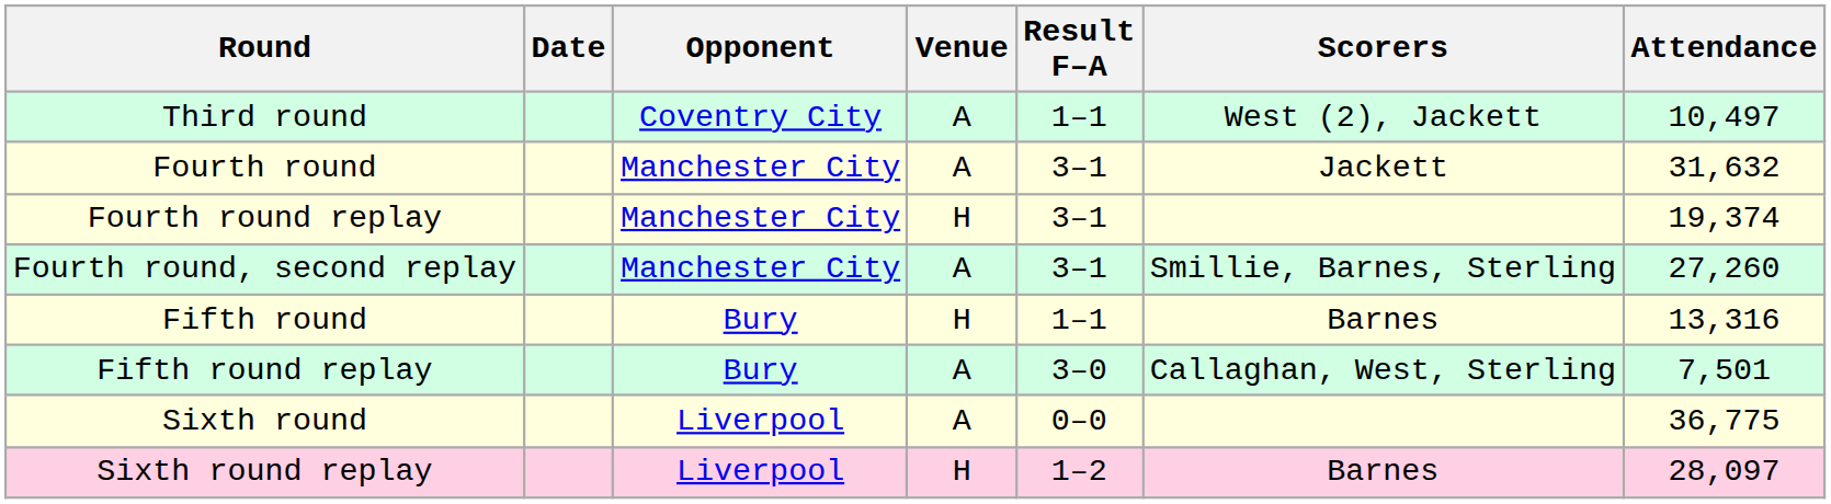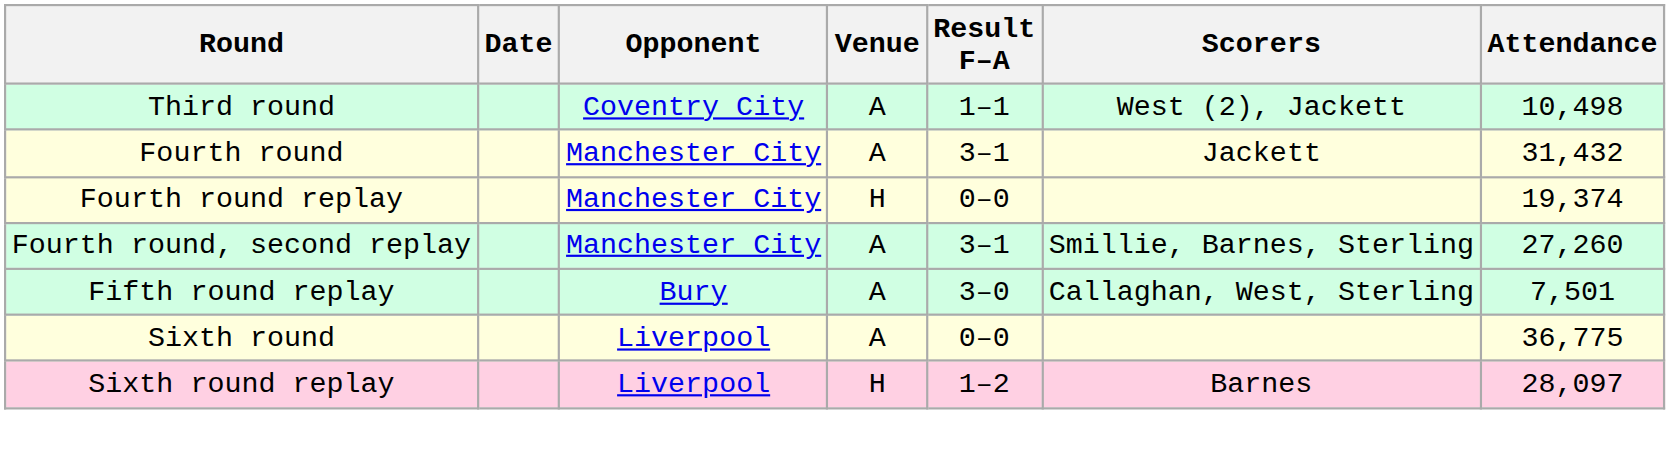Third round | Attendance: 10,497 -> 10,498
Fourth round | Attendance: 31,632 -> 31,432
Fourth round replay | Result F–A: 3–1 -> 0–0
- row: Fifth round | Bury | H | 1–1 | Barnes | 13,316
